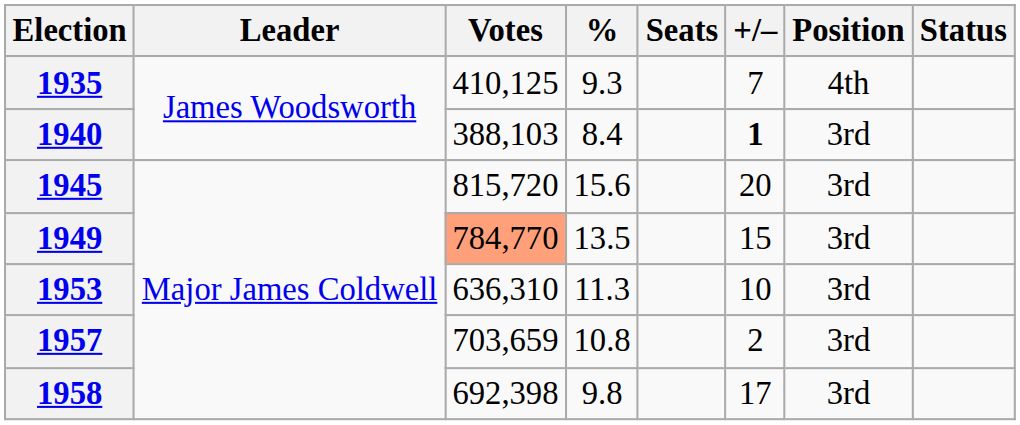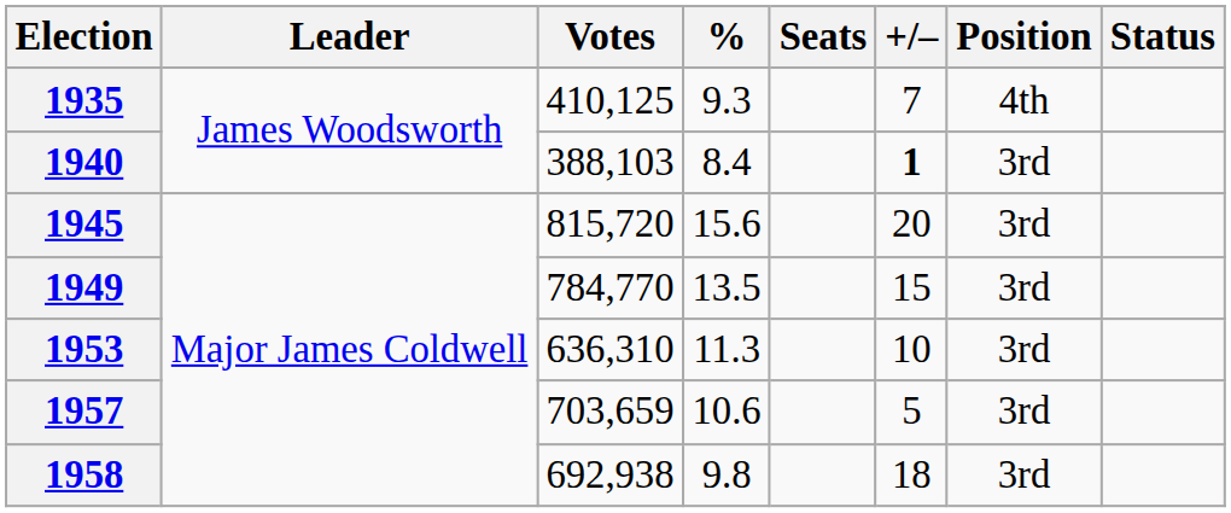1949 | Votes: lightsalmon background -> no background
1957 | %: 10.8 -> 10.6
1957 | +/–: 2 -> 5
1958 | Votes: 692,398 -> 692,938
1958 | +/–: 17 -> 18
